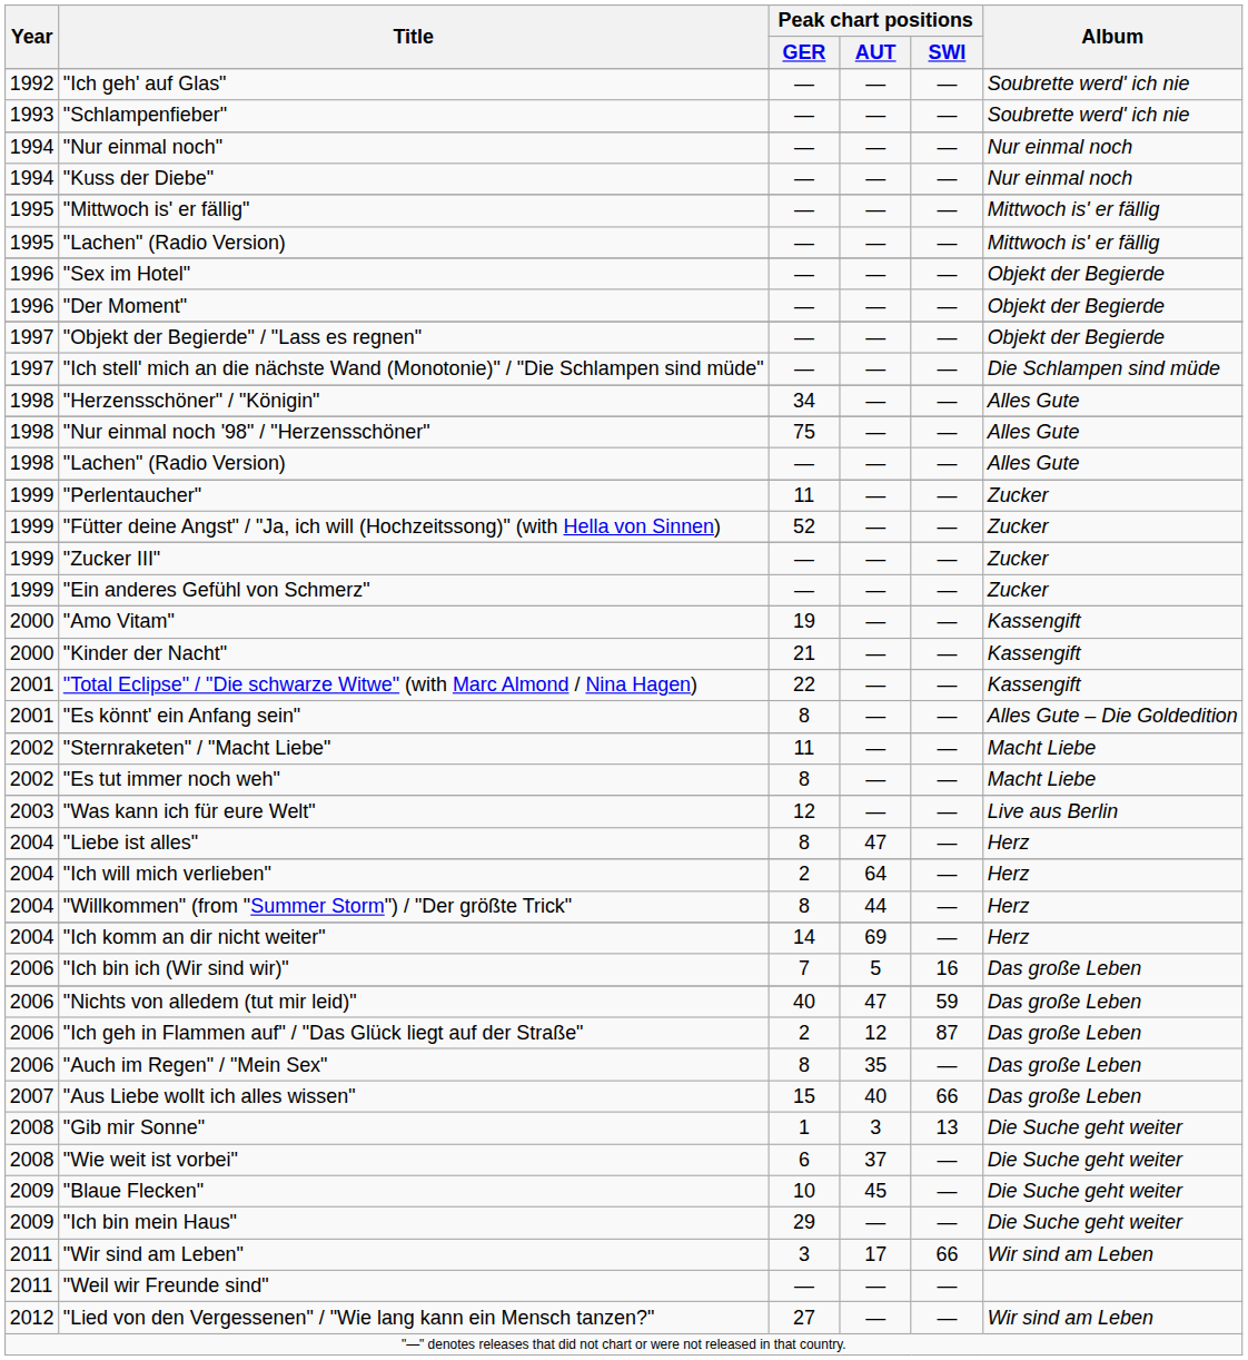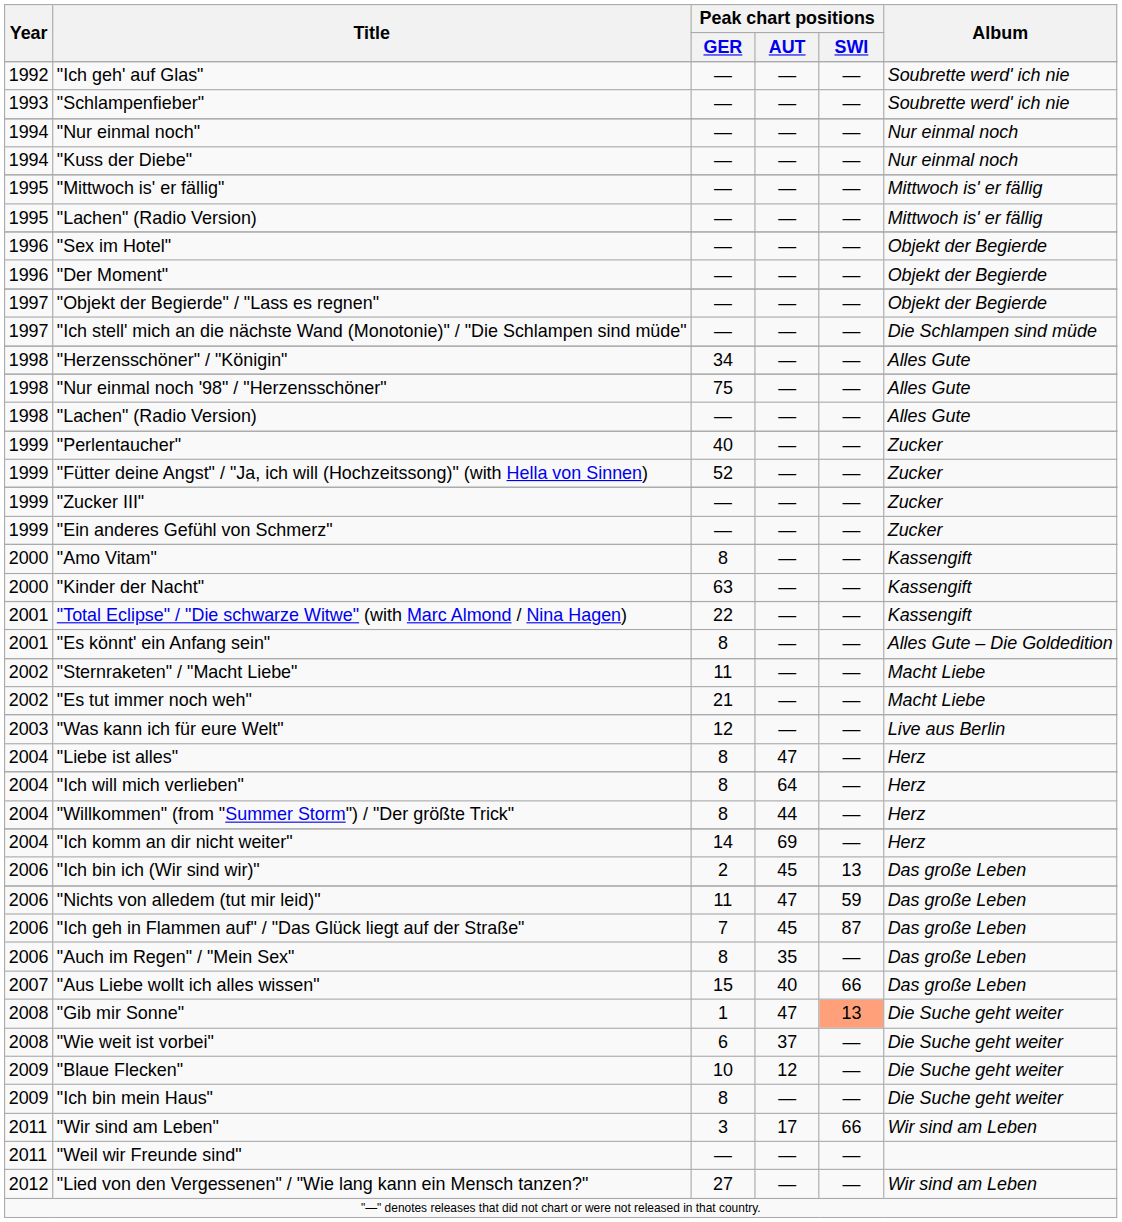"Perlentaucher" | Peak chart positions / GER: 11 -> 40
"Amo Vitam" | Peak chart positions / GER: 19 -> 8
"Kinder der Nacht" | Peak chart positions / GER: 21 -> 63
"Es tut immer noch weh" | Peak chart positions / GER: 8 -> 21
"Ich will mich verlieben" | Peak chart positions / GER: 2 -> 8
"Ich bin ich (Wir sind wir)" | Peak chart positions / GER: 7 -> 2
"Ich bin ich (Wir sind wir)" | Peak chart positions / AUT: 5 -> 45
"Ich bin ich (Wir sind wir)" | Peak chart positions / SWI: 16 -> 13
"Nichts von alledem (tut mir leid)" | Peak chart positions / GER: 40 -> 11
"Ich geh in Flammen auf" / "Das Glück liegt auf der Straße" | Peak chart positions / GER: 2 -> 7
"Ich geh in Flammen auf" / "Das Glück liegt auf der Straße" | Peak chart positions / AUT: 12 -> 45
"Gib mir Sonne" | Peak chart positions / AUT: 3 -> 47
"Gib mir Sonne" | Peak chart positions / SWI: no background -> lightsalmon background
"Blaue Flecken" | Peak chart positions / AUT: 45 -> 12
"Ich bin mein Haus" | Peak chart positions / GER: 29 -> 8
